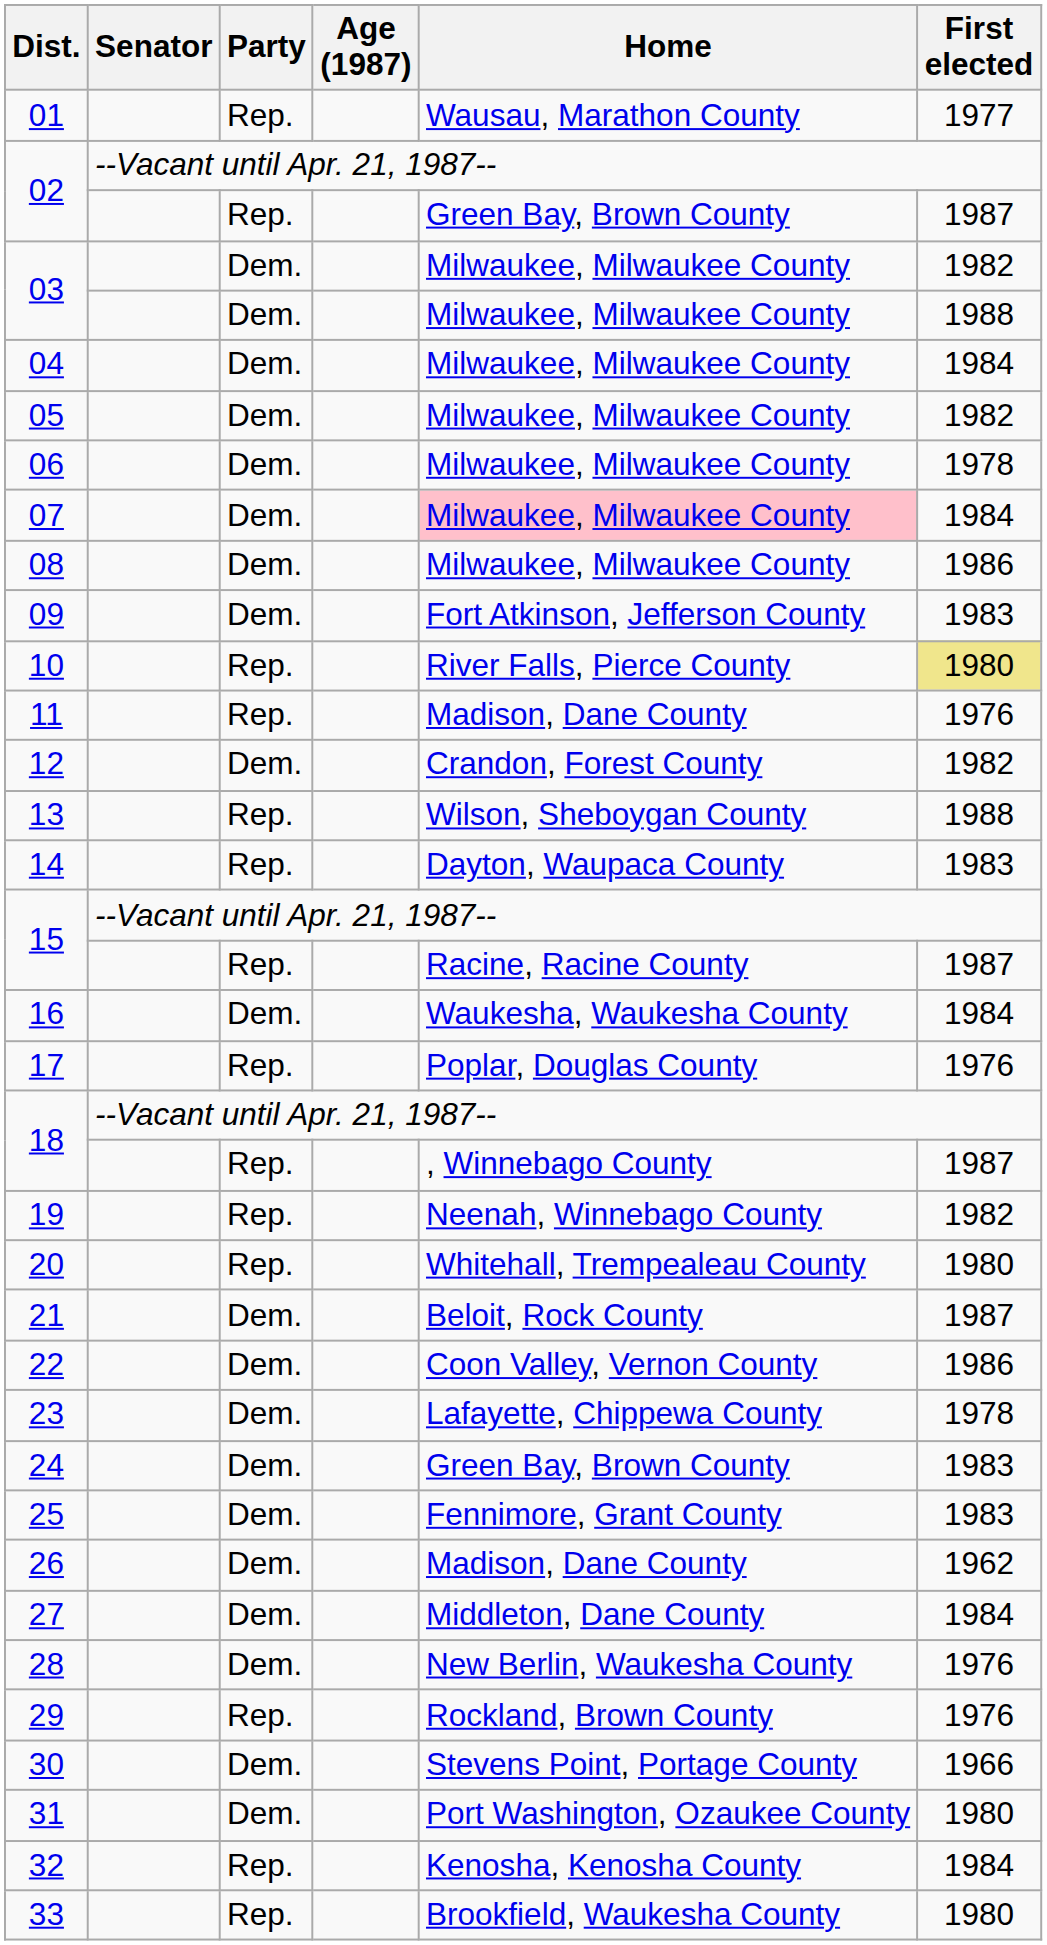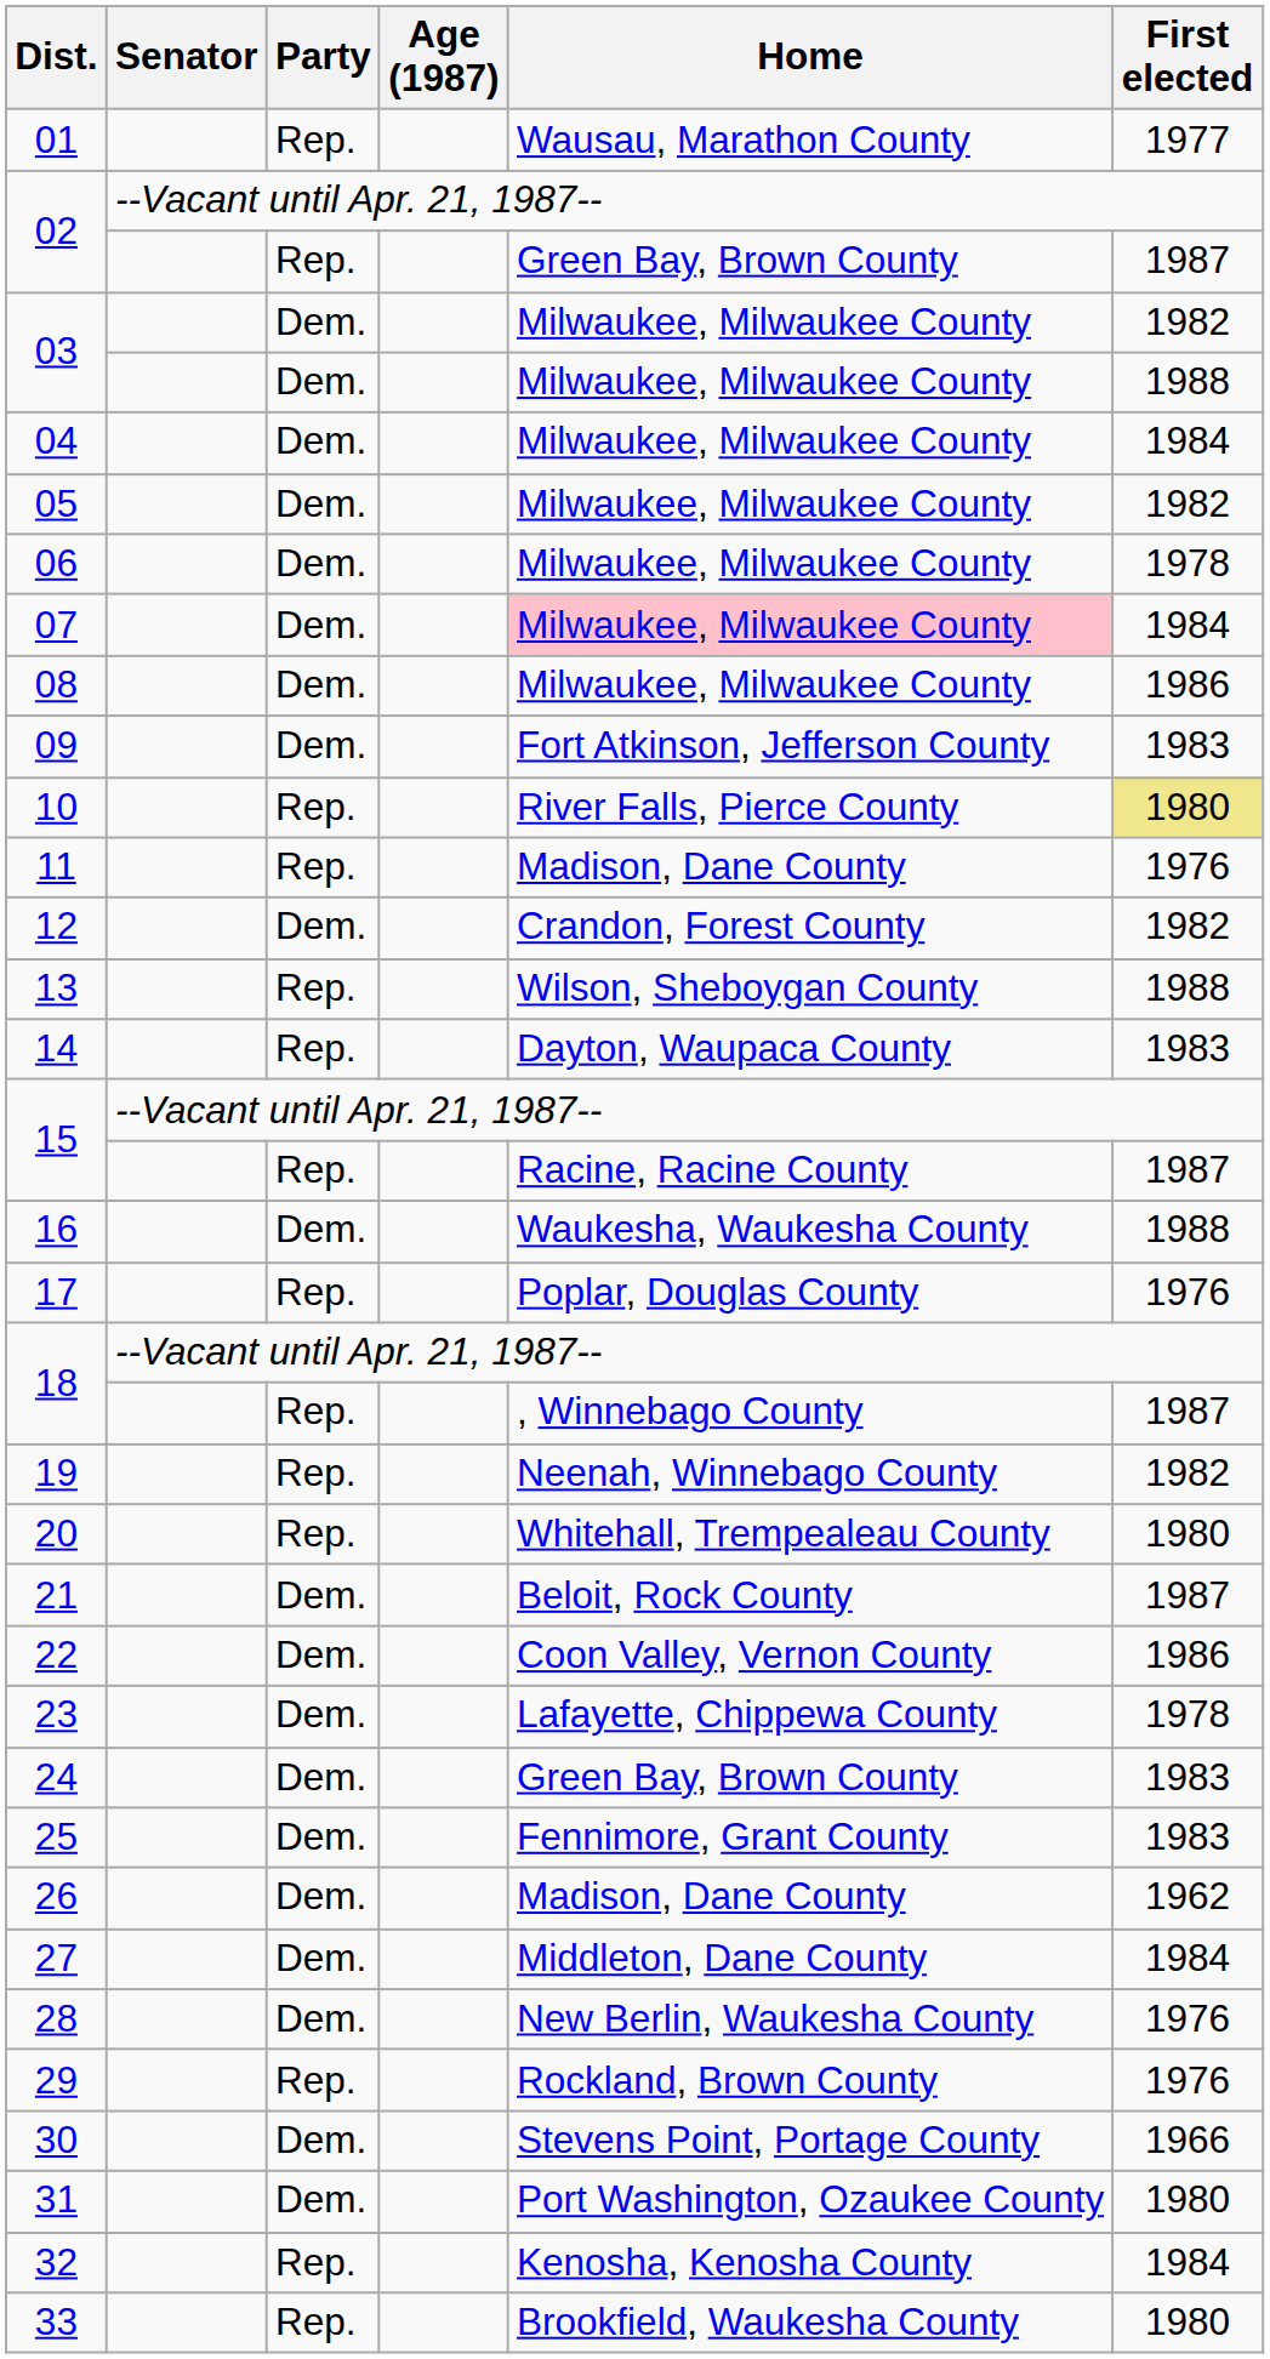16 | First elected: 1984 -> 1988
